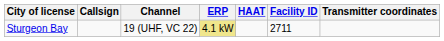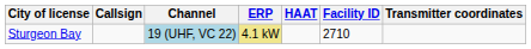Sturgeon Bay | Channel: no background -> lightblue background
Sturgeon Bay | Facility ID: 2711 -> 2710
